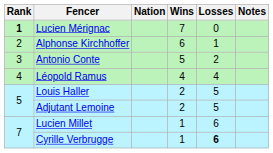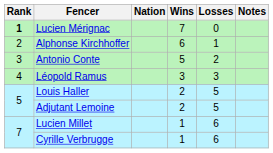Léopold Ramus | Wins: 4 -> 3
Léopold Ramus | Losses: 4 -> 3
Cyrille Verbrugge | Losses: bold -> normal
